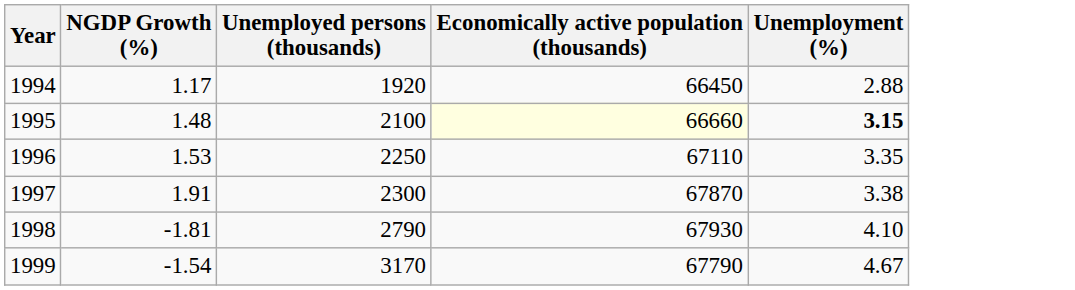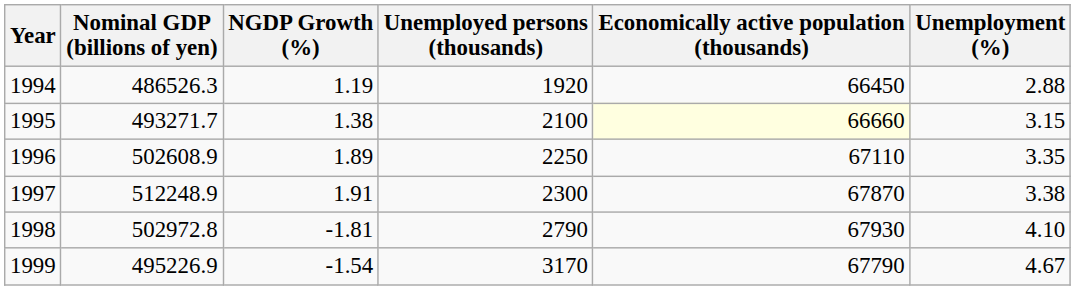+ column: Nominal GDP (billions of yen) | 486526.3 | 493271.7 | 502608.9 | 512248.9 | 502972.8 | 495226.9
1994 | NGDP Growth (%): 1.17 -> 1.19
1995 | NGDP Growth (%): 1.48 -> 1.38
1995 | Unemployment (%): bold -> normal
1996 | NGDP Growth (%): 1.53 -> 1.89
